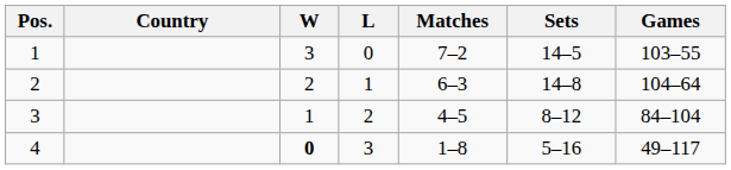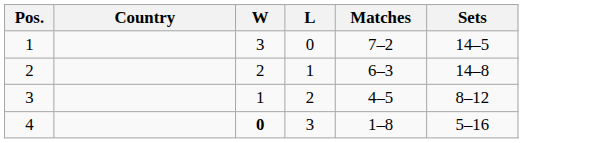- column: Games | 103–55 | 104–64 | 84–104 | 49–117
